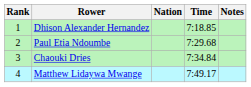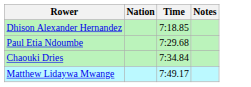- column: Rank | 1 | 2 | 3 | 4
